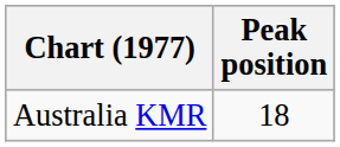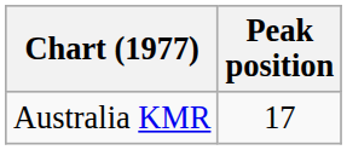Australia KMR | Peak position: 18 -> 17
